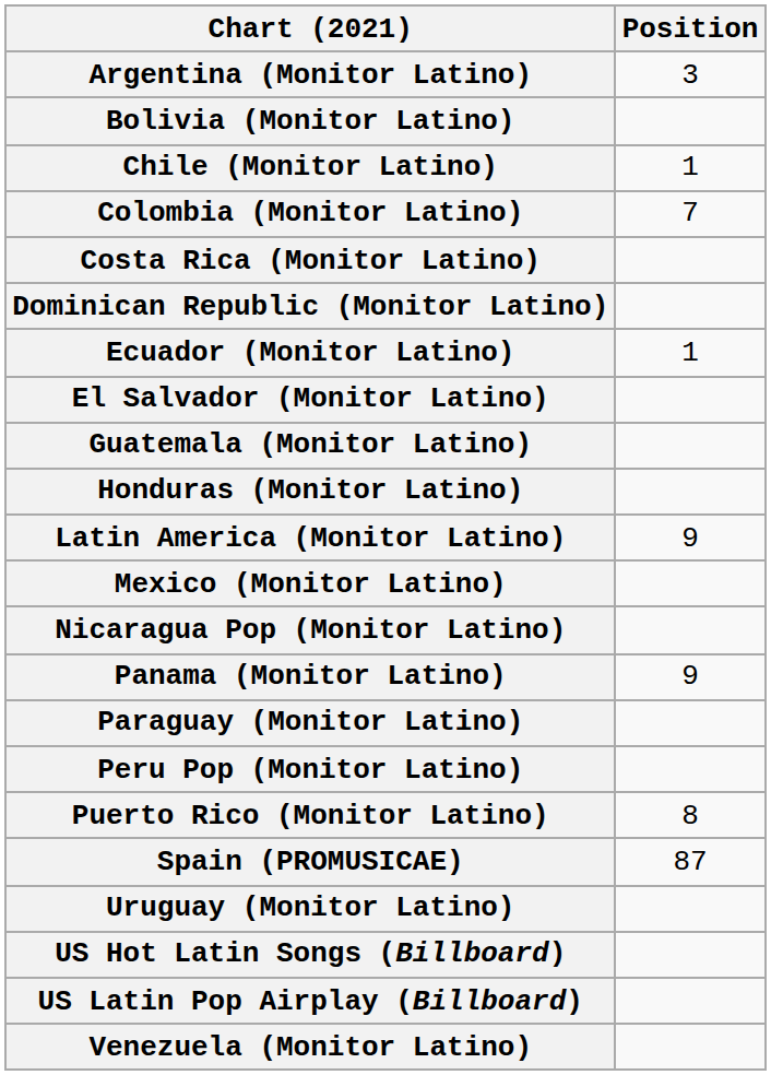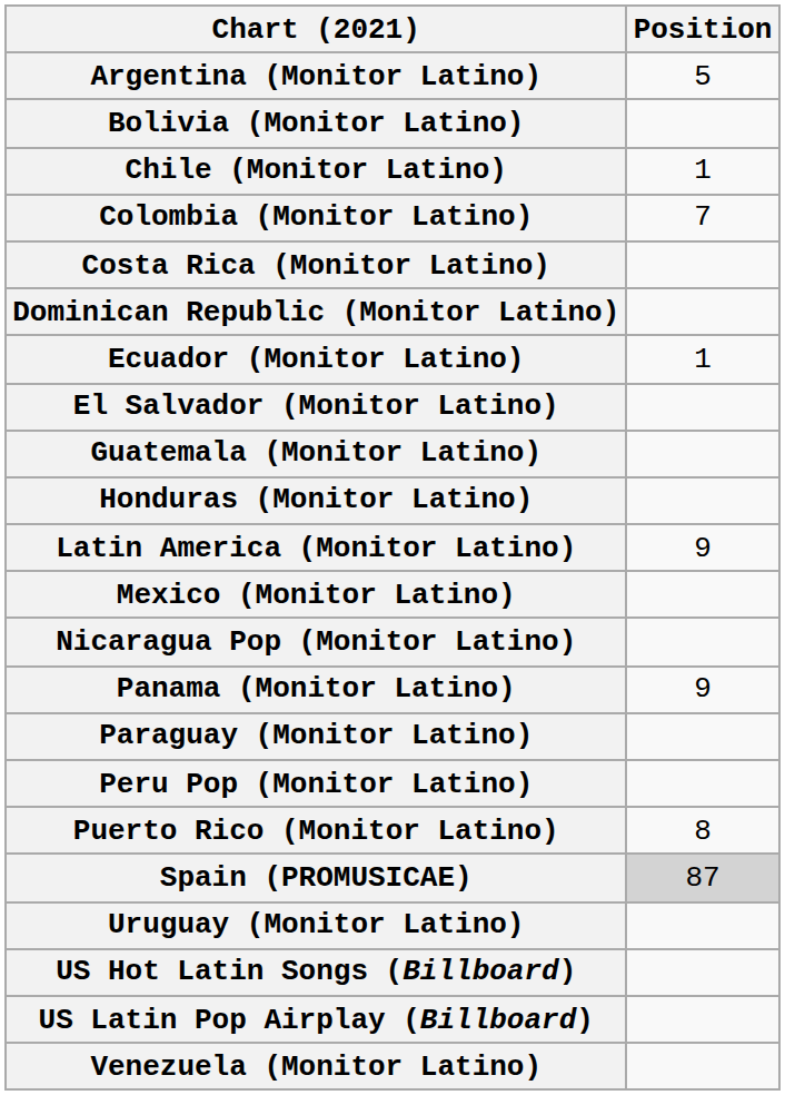Argentina (Monitor Latino) | Position: 3 -> 5
Spain (PROMUSICAE) | Position: no background -> lightgrey background
